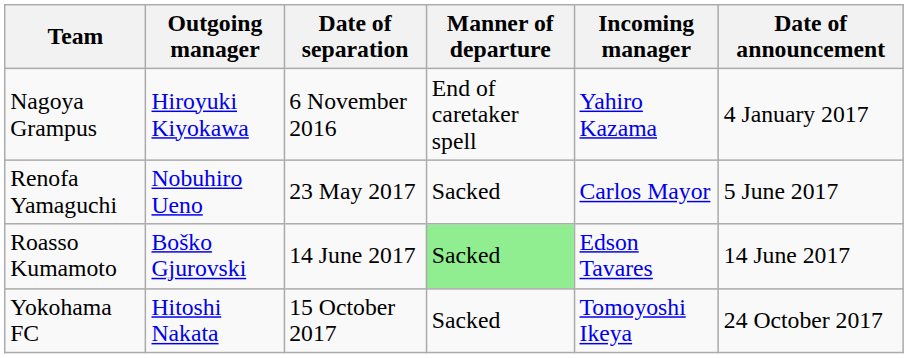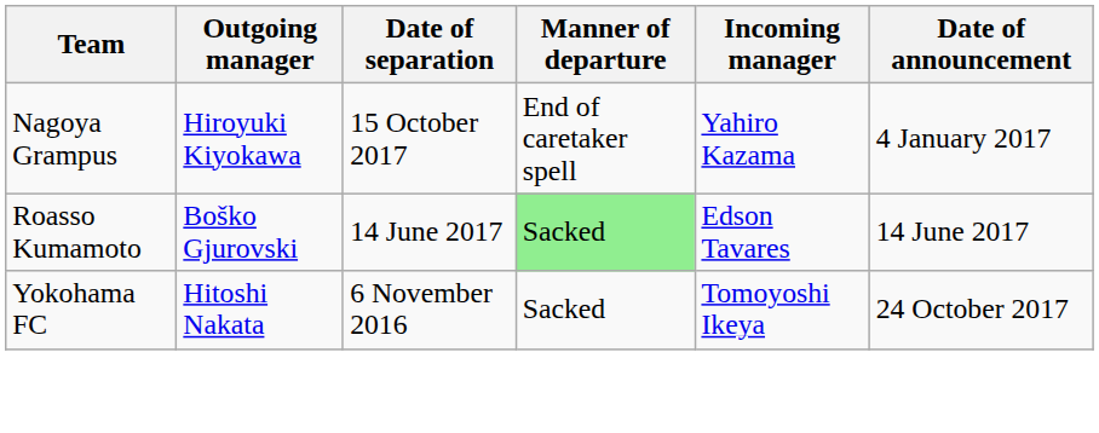Nagoya Grampus | Date of separation: 6 November 2016 -> 15 October 2017
- row: Renofa Yamaguchi | Nobuhiro Ueno | 23 May 2017 | Sacked | Carlos Mayor | 5 June 2017
Yokohama FC | Date of separation: 15 October 2017 -> 6 November 2016
